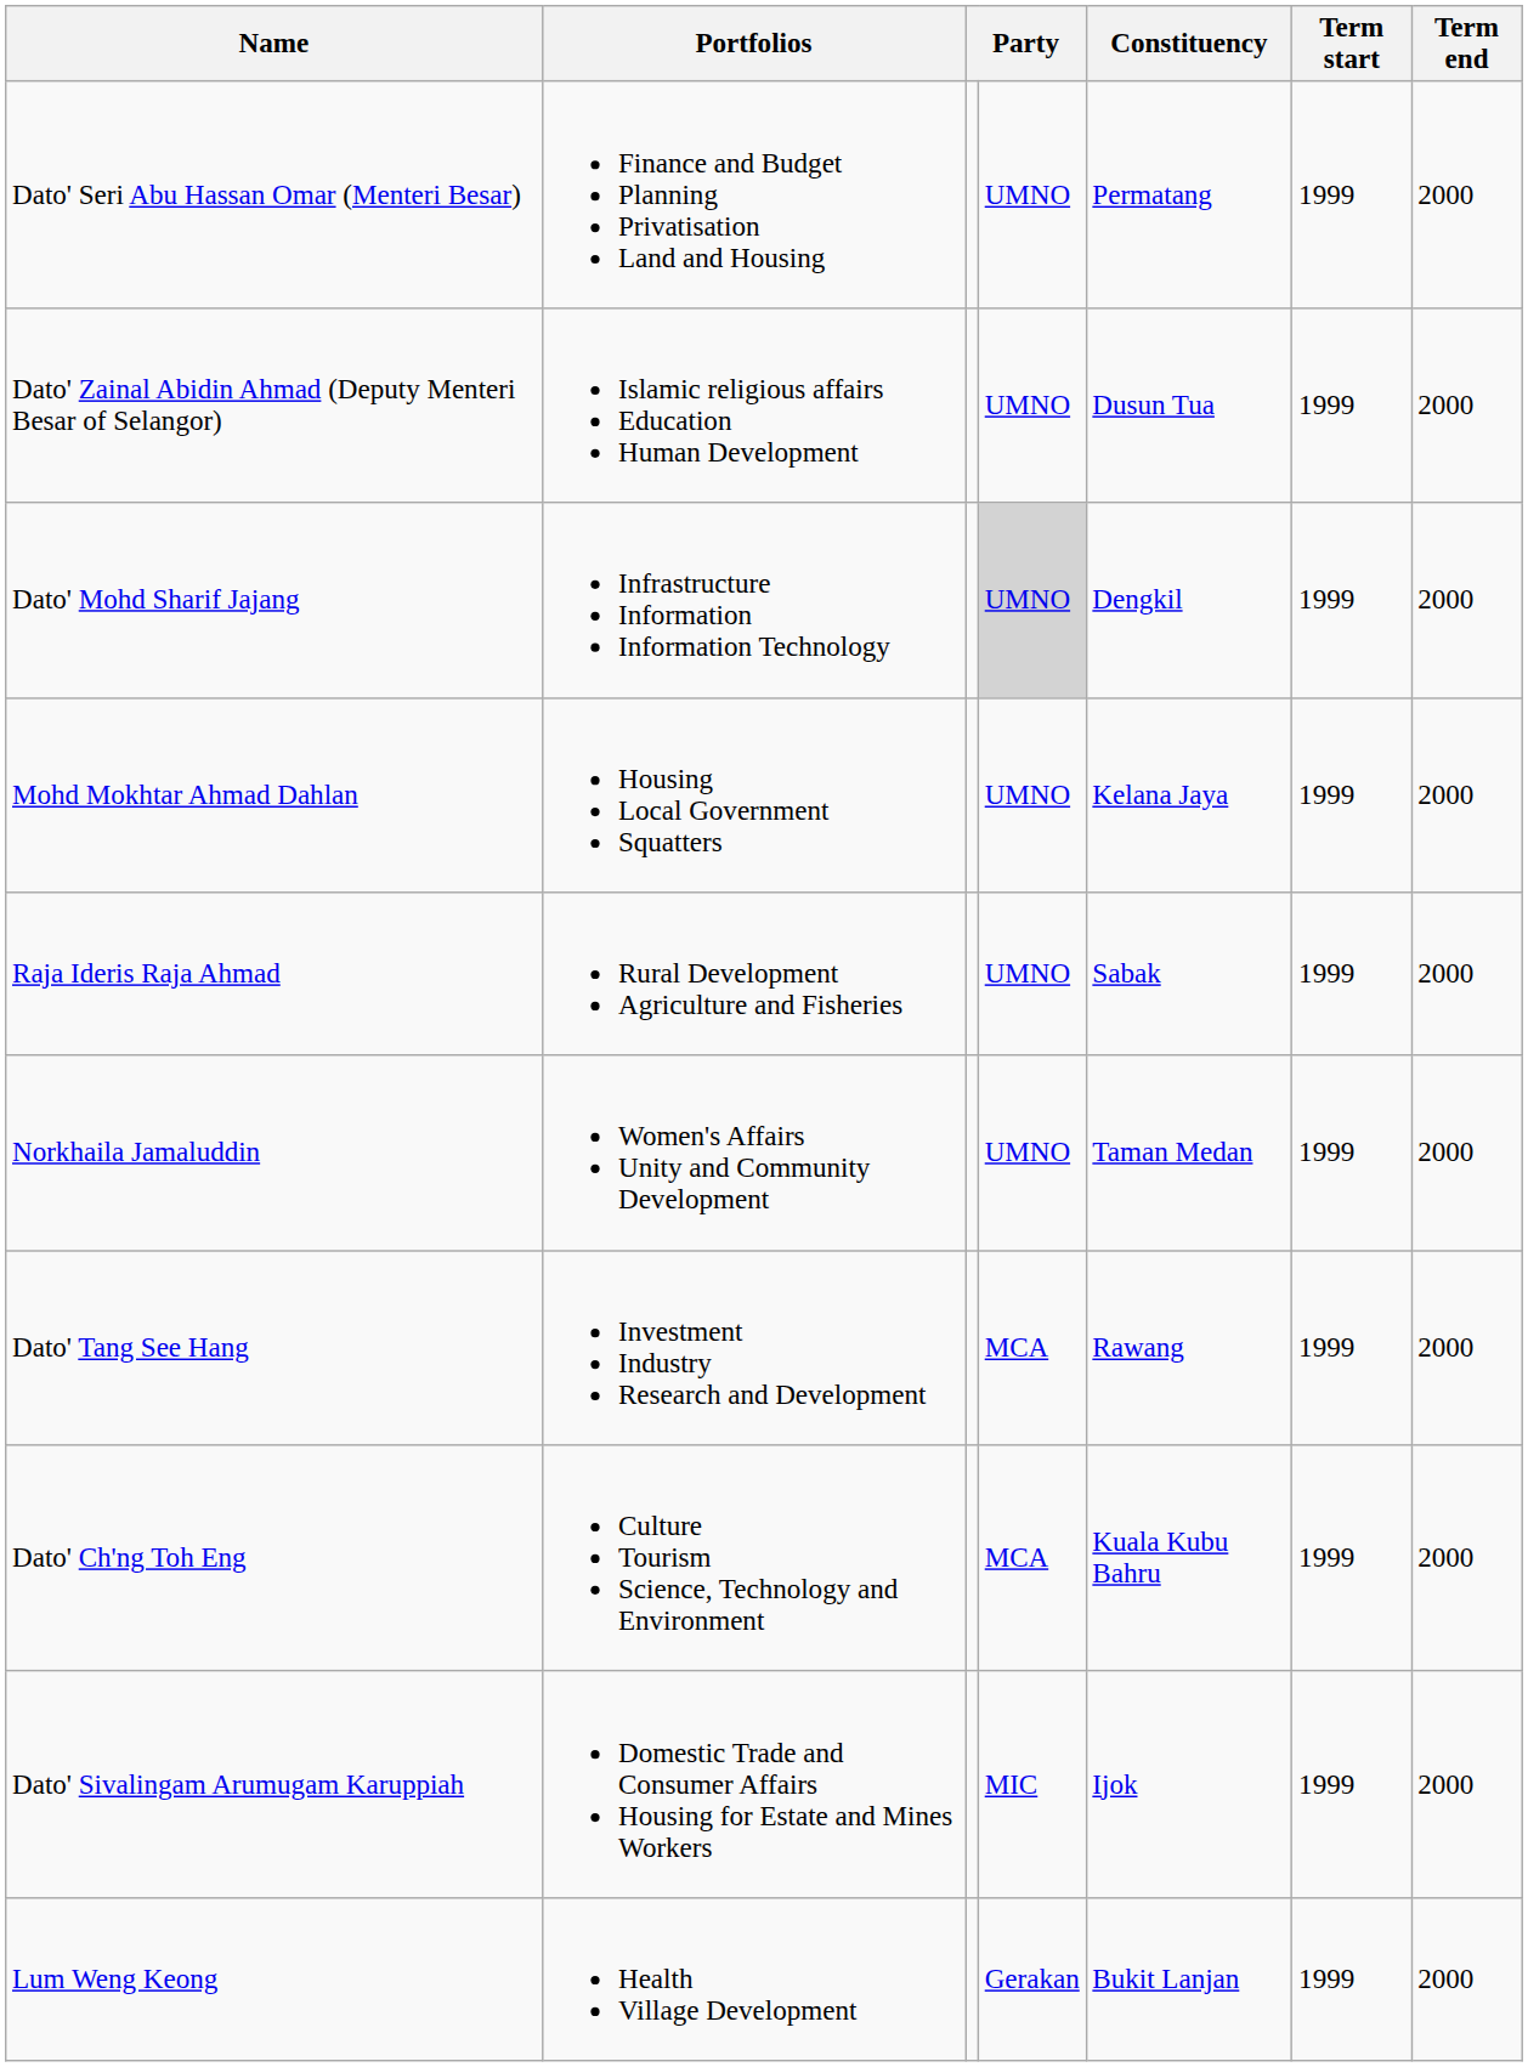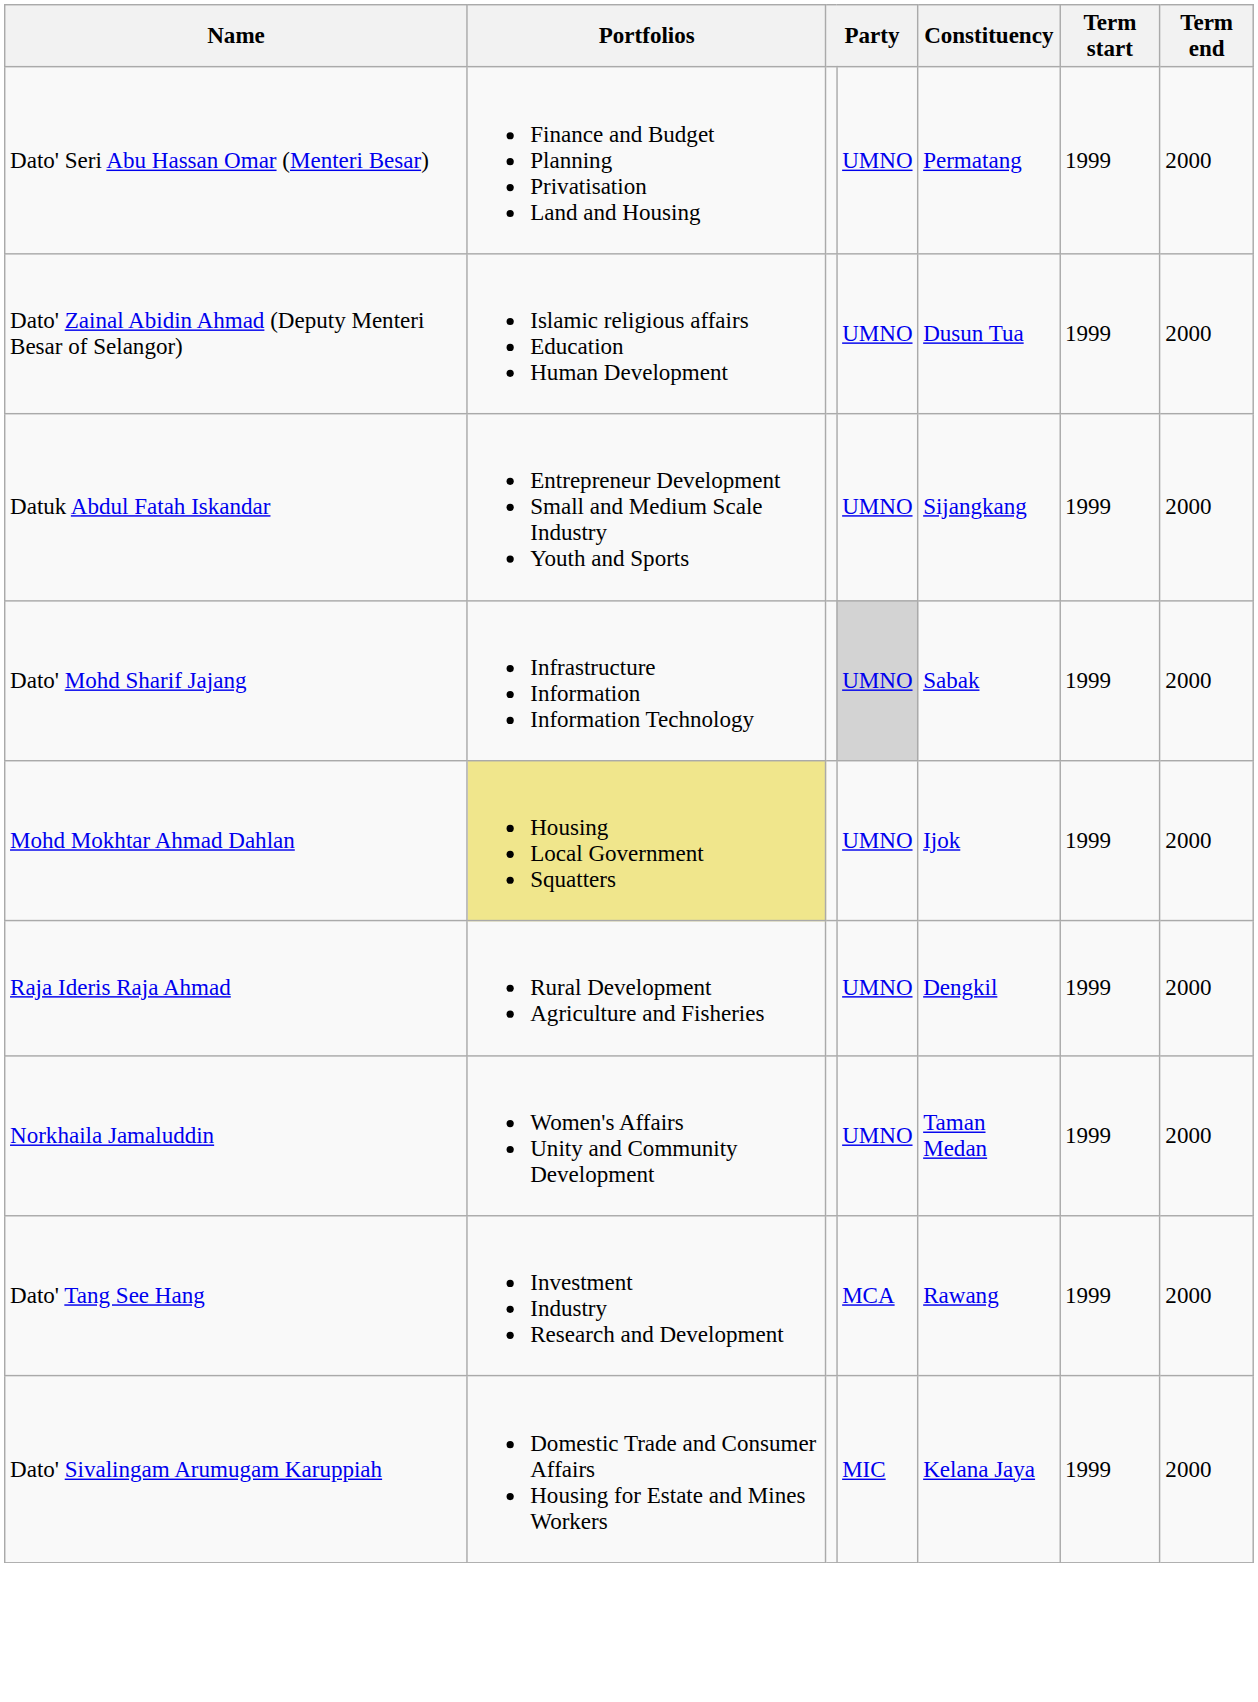+ row: Datuk Abdul Fatah Iskandar | Entrepreneur Development Small and Medium Scale Industry Youth and Sports | UMNO | Sijangkang | 1999 | 2000
Dato' Mohd Sharif Jajang | Constituency: Dengkil -> Sabak
Mohd Mokhtar Ahmad Dahlan | Portfolios: no background -> khaki background
Mohd Mokhtar Ahmad Dahlan | Constituency: Kelana Jaya -> Ijok
Raja Ideris Raja Ahmad | Constituency: Sabak -> Dengkil
- row: Dato' Ch'ng Toh Eng | Culture Tourism Science, Technology and Environment | MCA | Kuala Kubu Bahru | 1999 | 2000
Dato' Sivalingam Arumugam Karuppiah | Constituency: Ijok -> Kelana Jaya
- row: Lum Weng Keong | Health Village Development | Gerakan | Bukit Lanjan | 1999 | 2000
